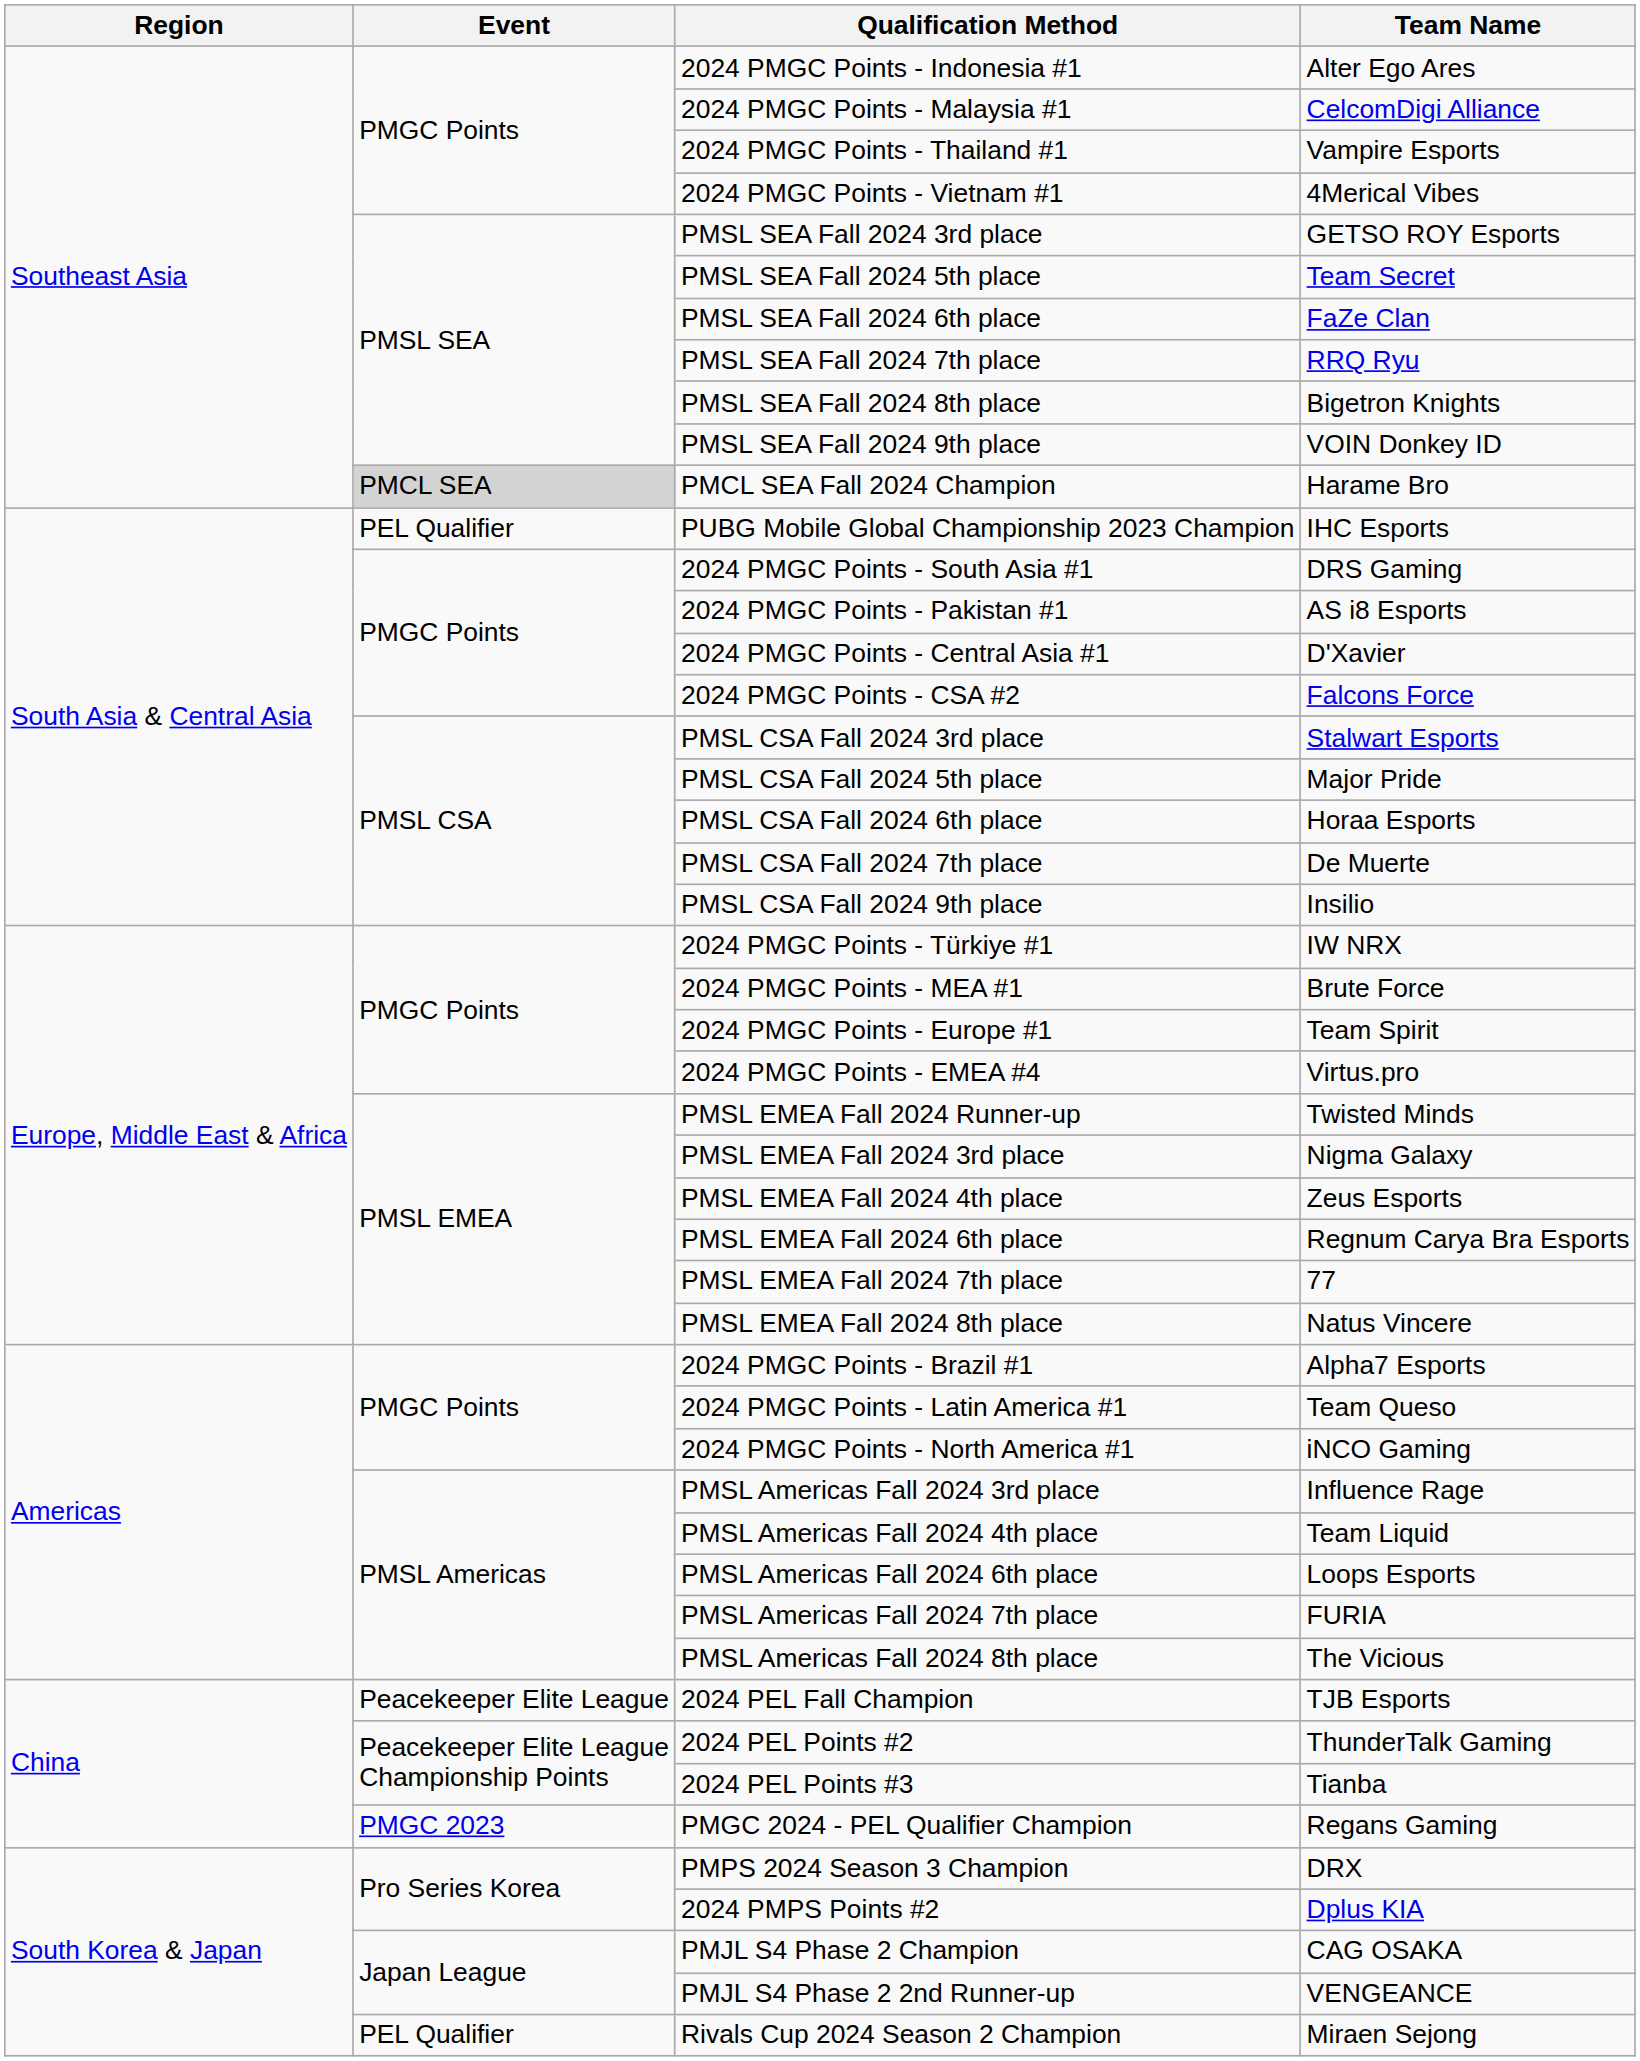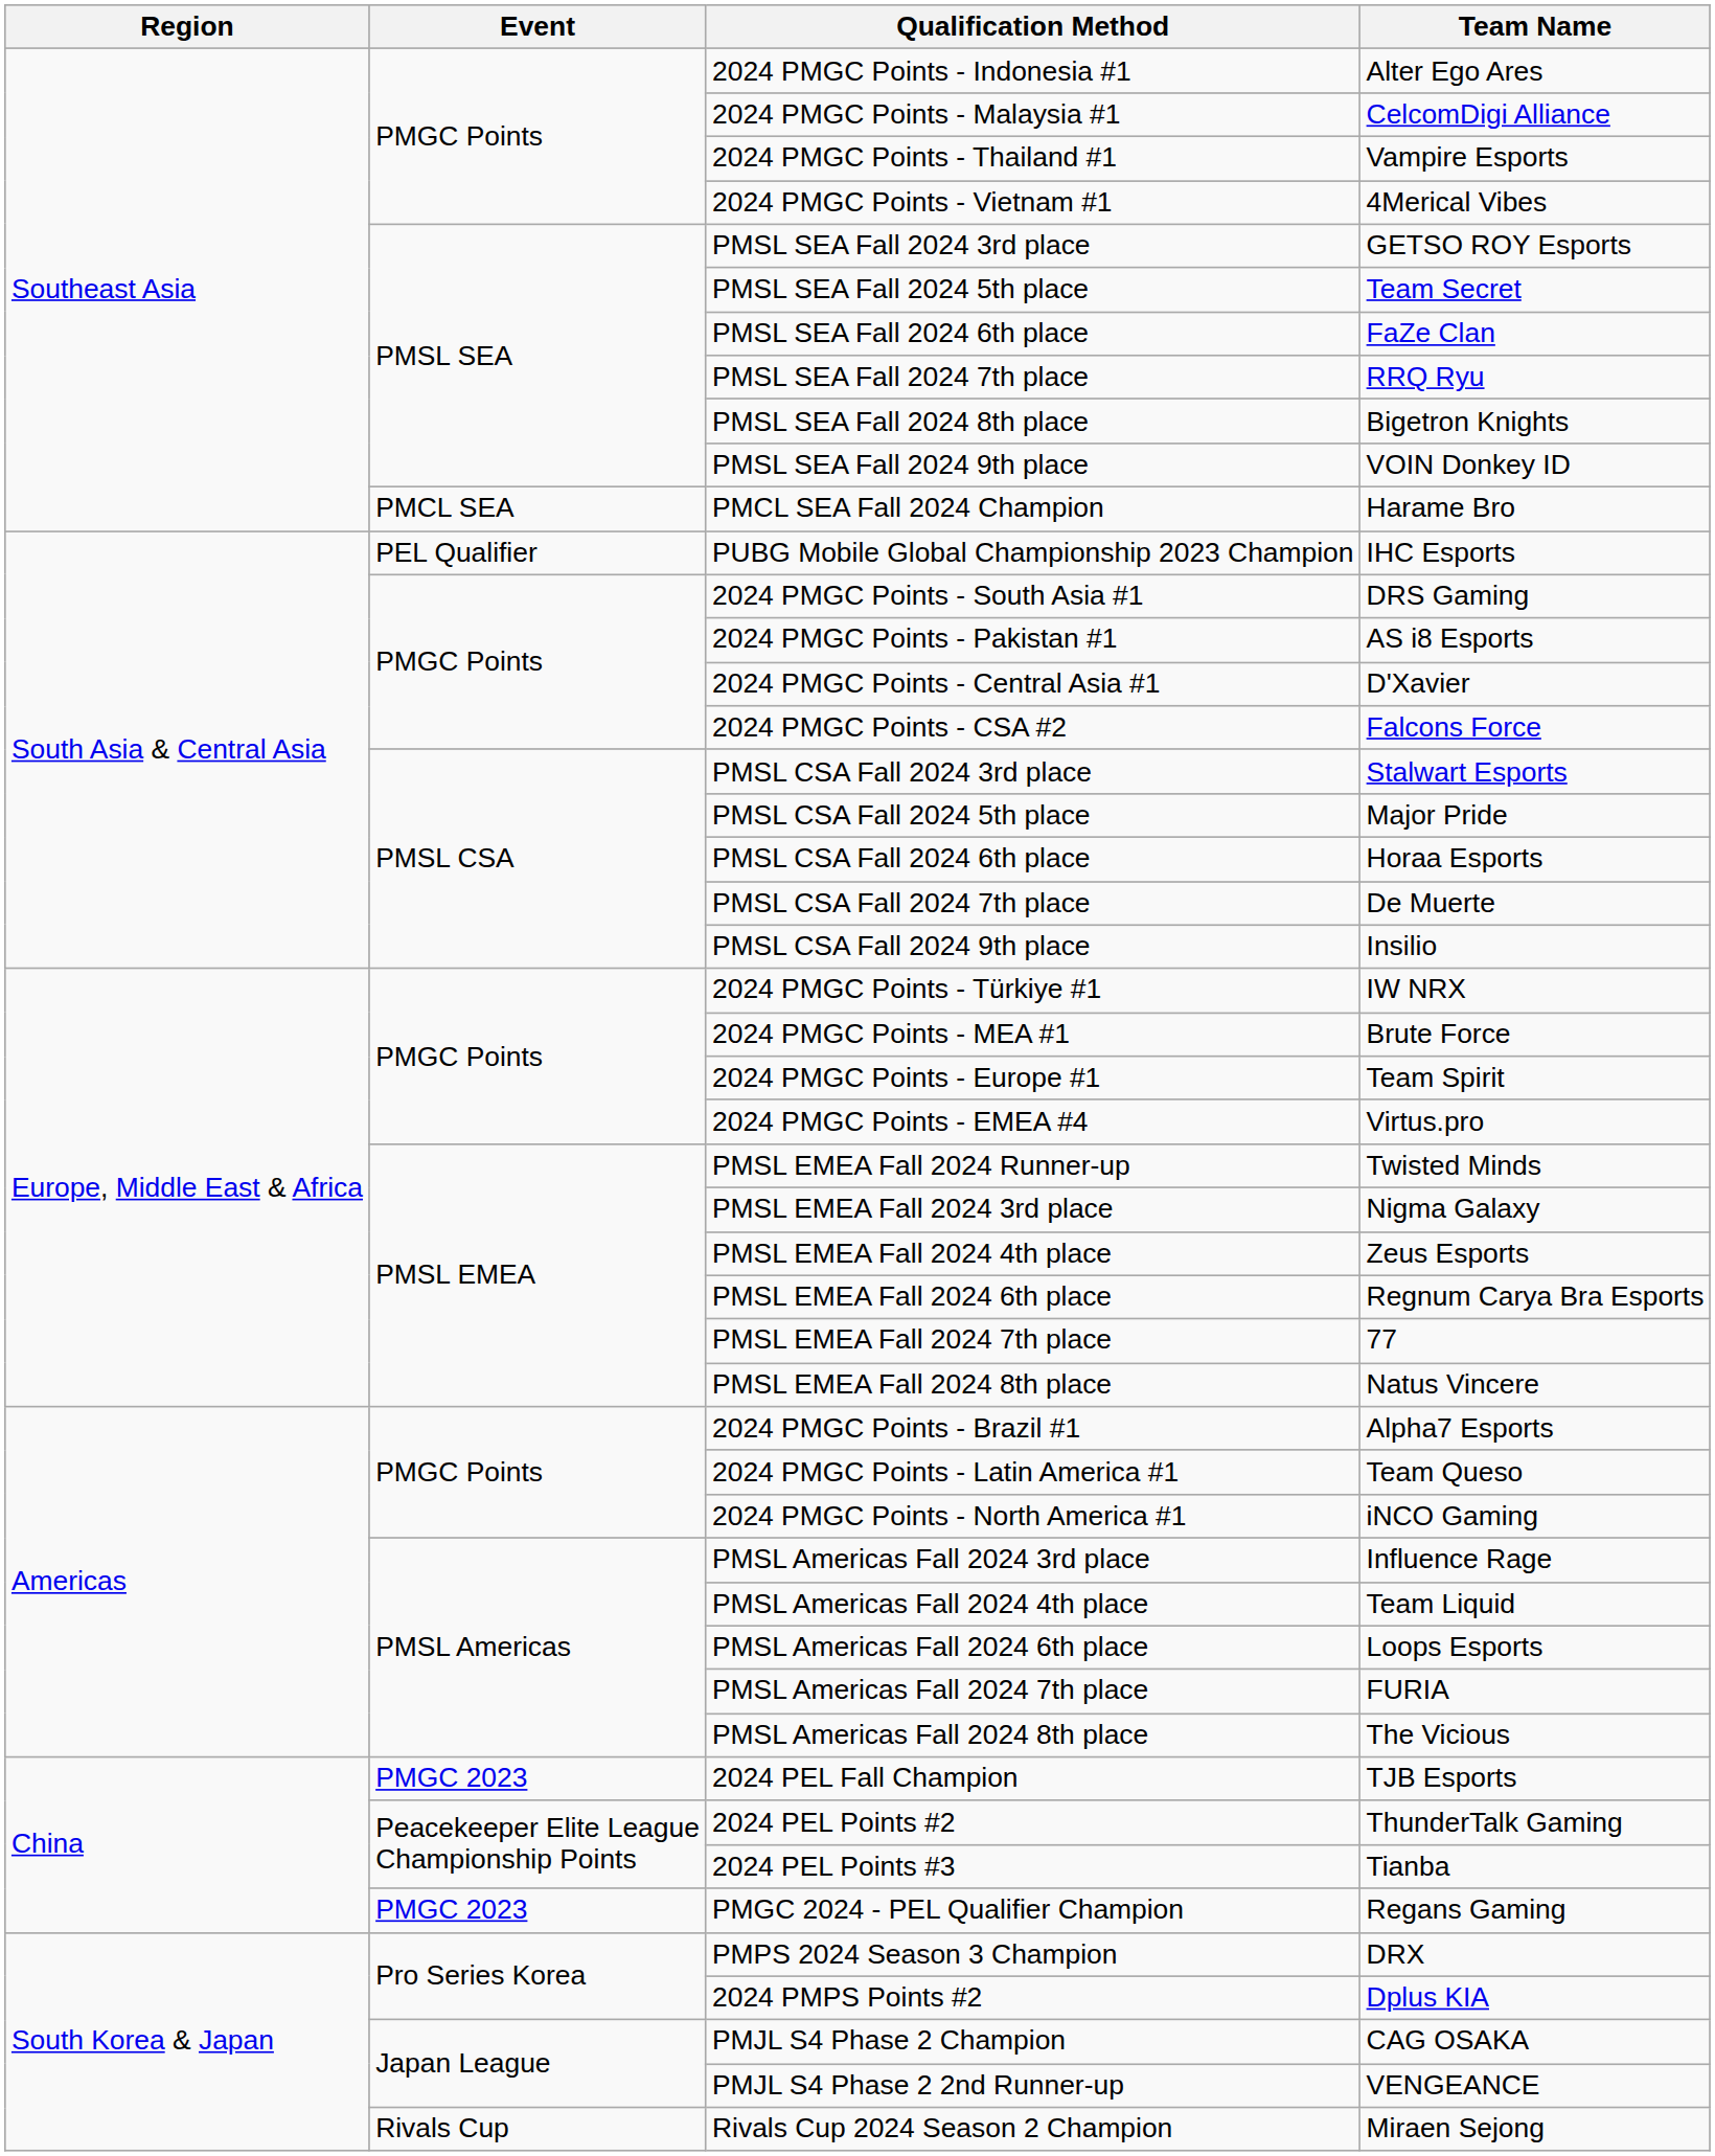PMCL SEA Fall 2024 Champion | Event: lightgrey background -> no background
2024 PEL Fall Champion | Event: Peacekeeper Elite League -> PMGC 2023
Rivals Cup 2024 Season 2 Champion | Event: PEL Qualifier -> Rivals Cup
